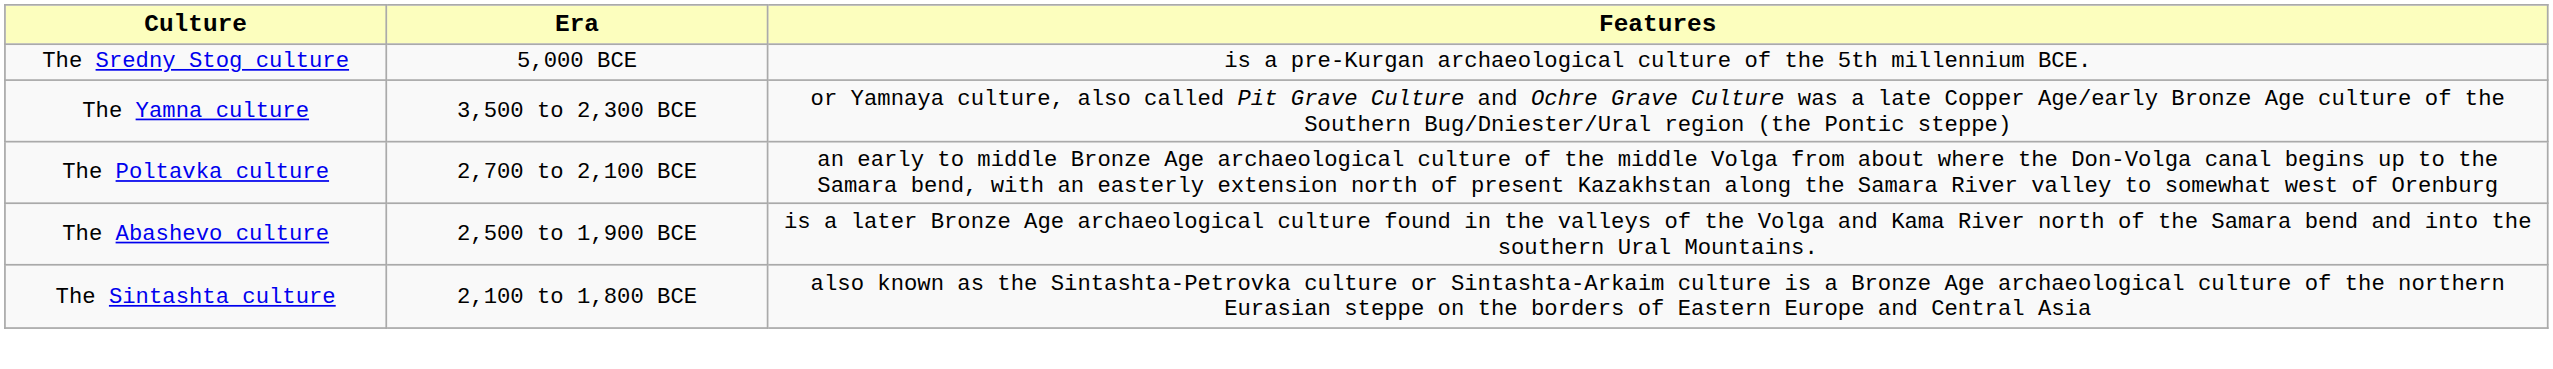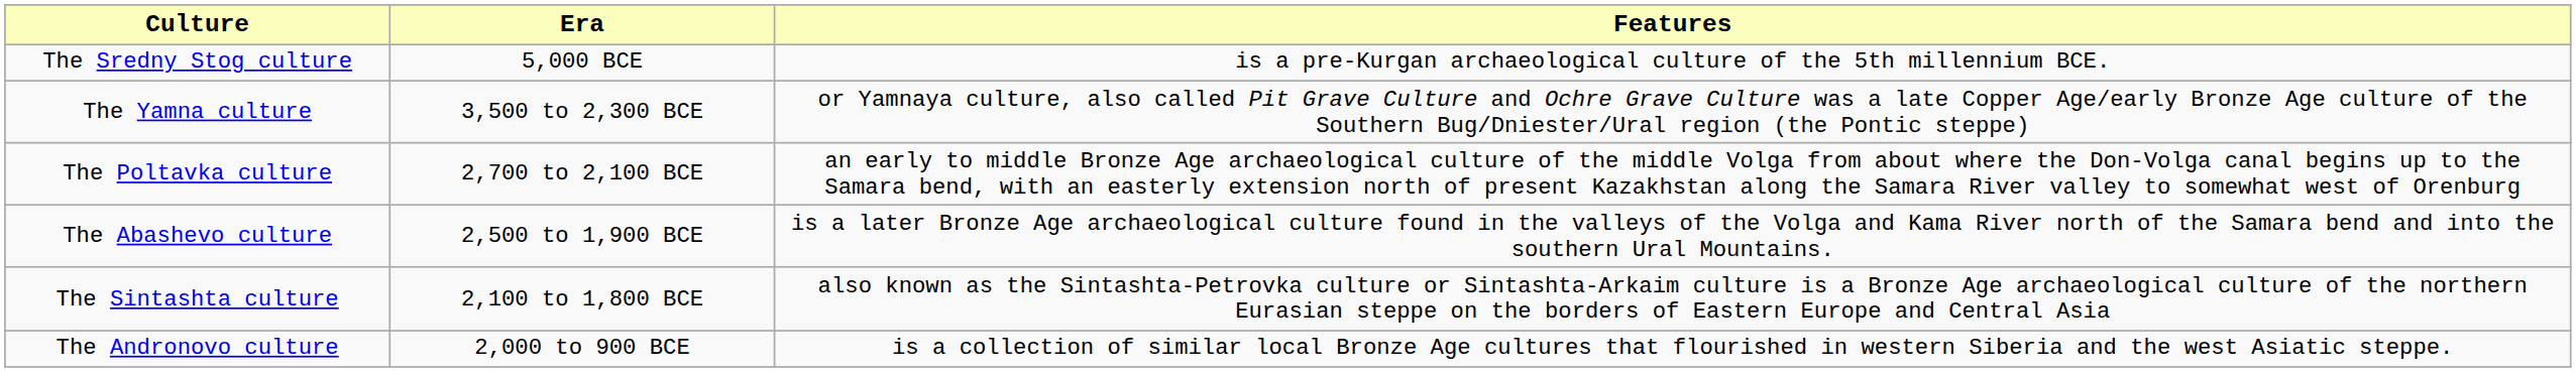+ row: The Andronovo culture | 2,000 to 900 BCE | is a collection of similar local Bronze Age cultures that flourished in western Siberia and the west Asiatic steppe.
